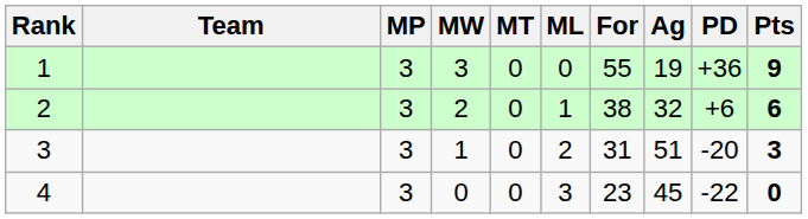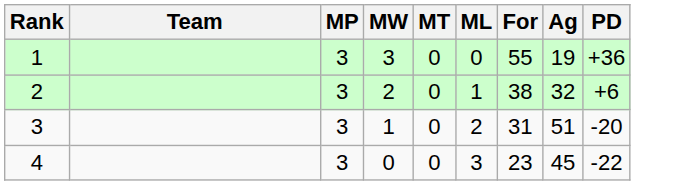- column: Pts | 9 | 6 | 3 | 0
